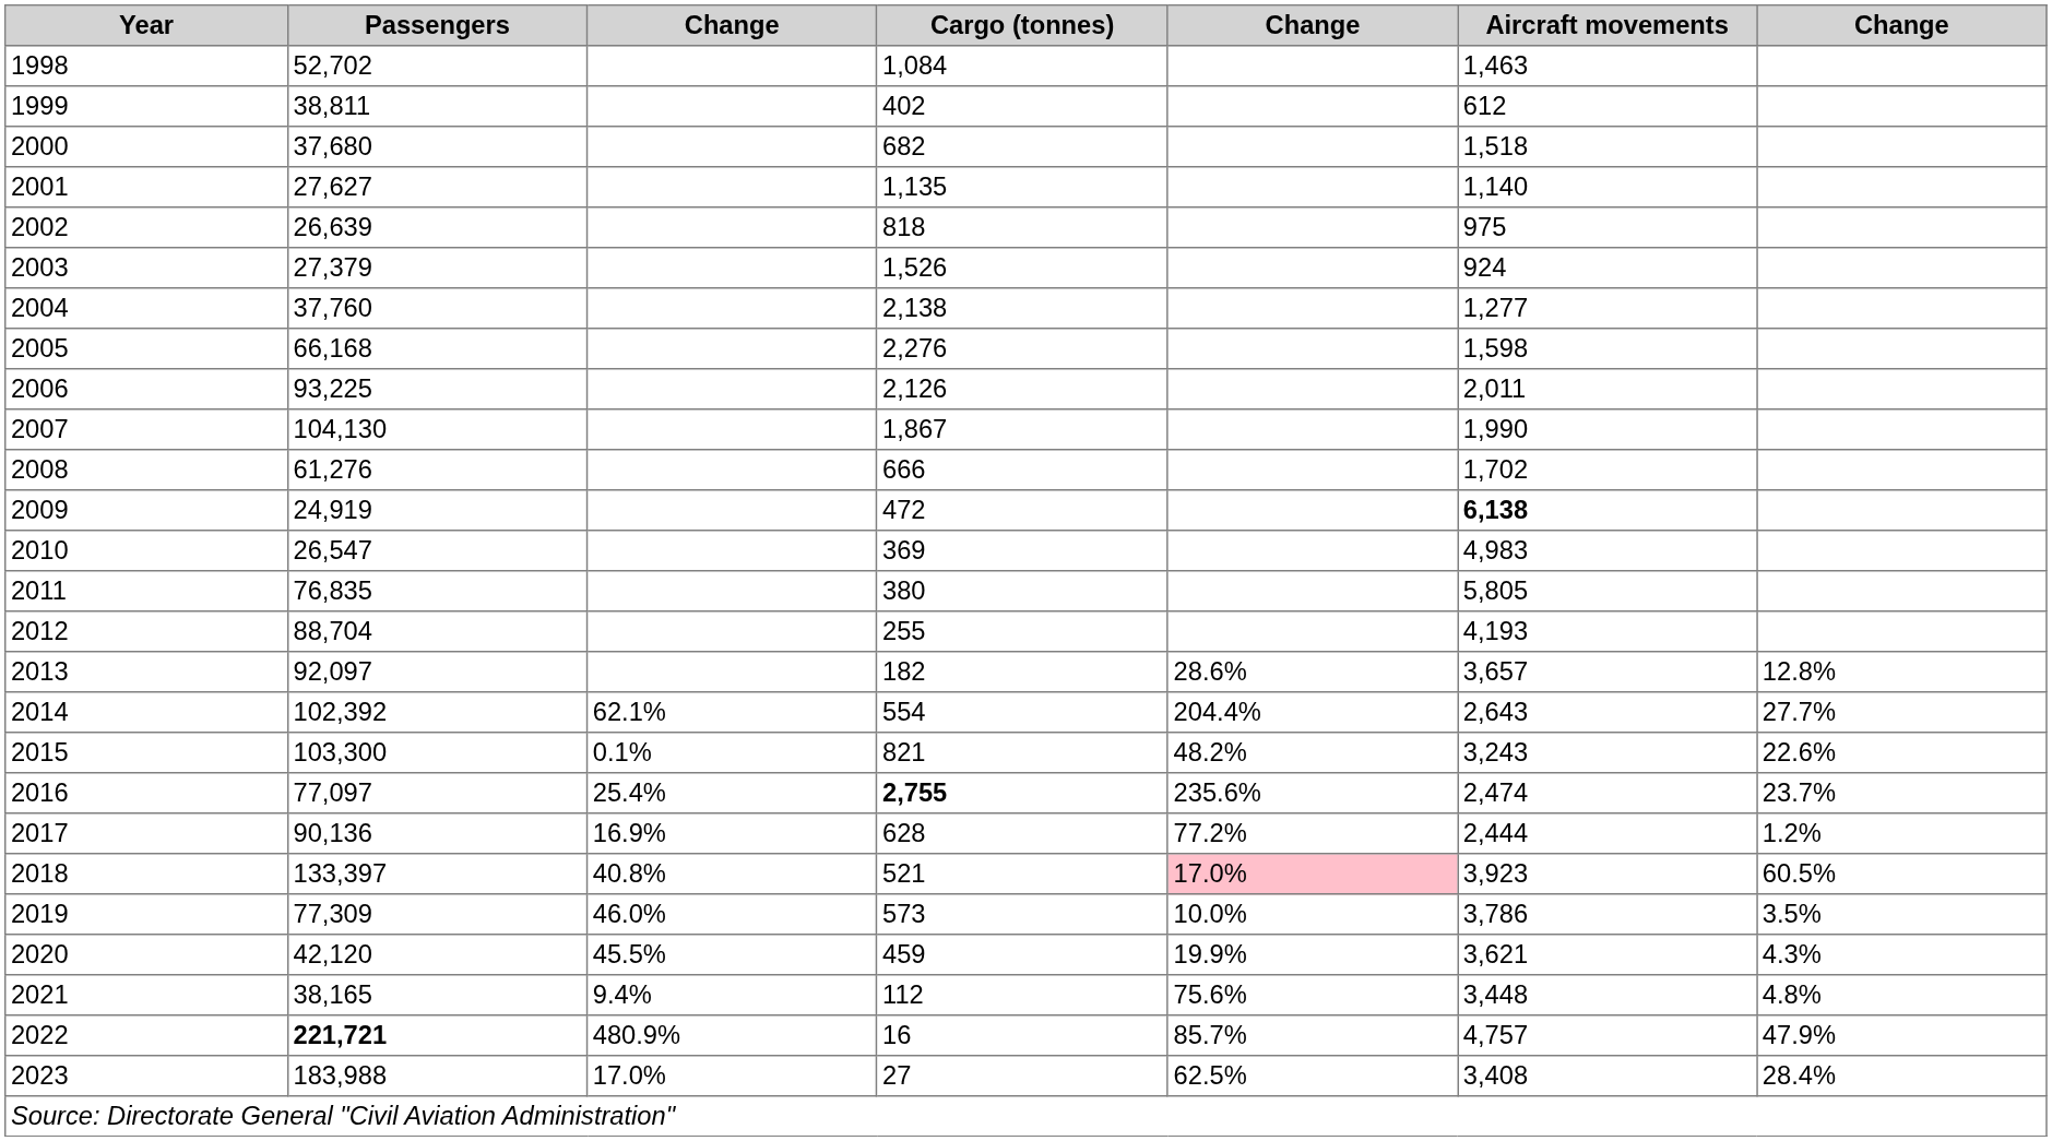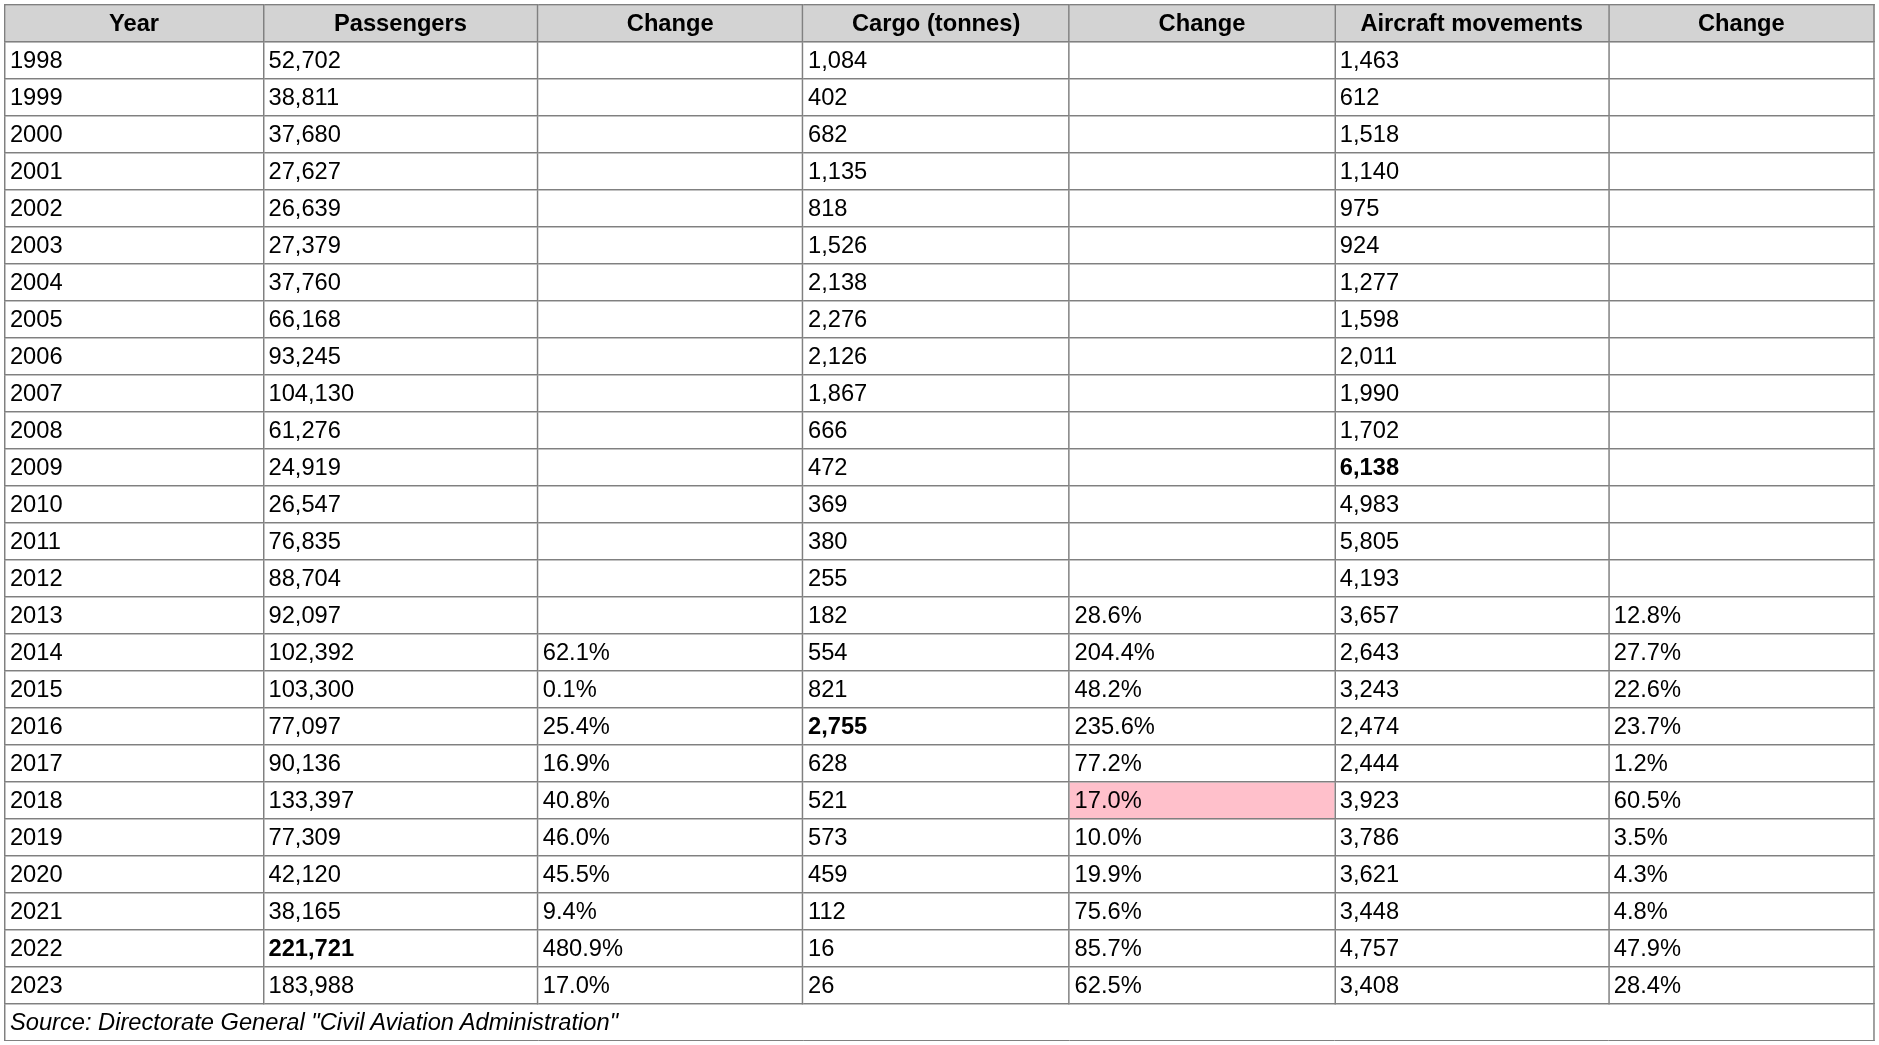2006 | Passengers: 93,225 -> 93,245
2023 | Cargo (tonnes): 27 -> 26
